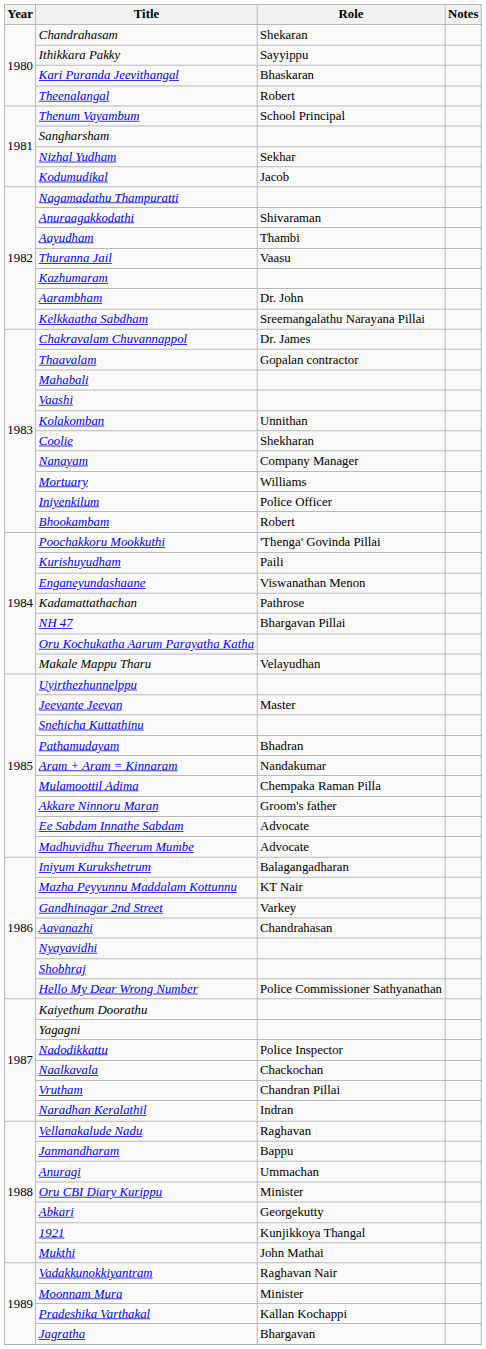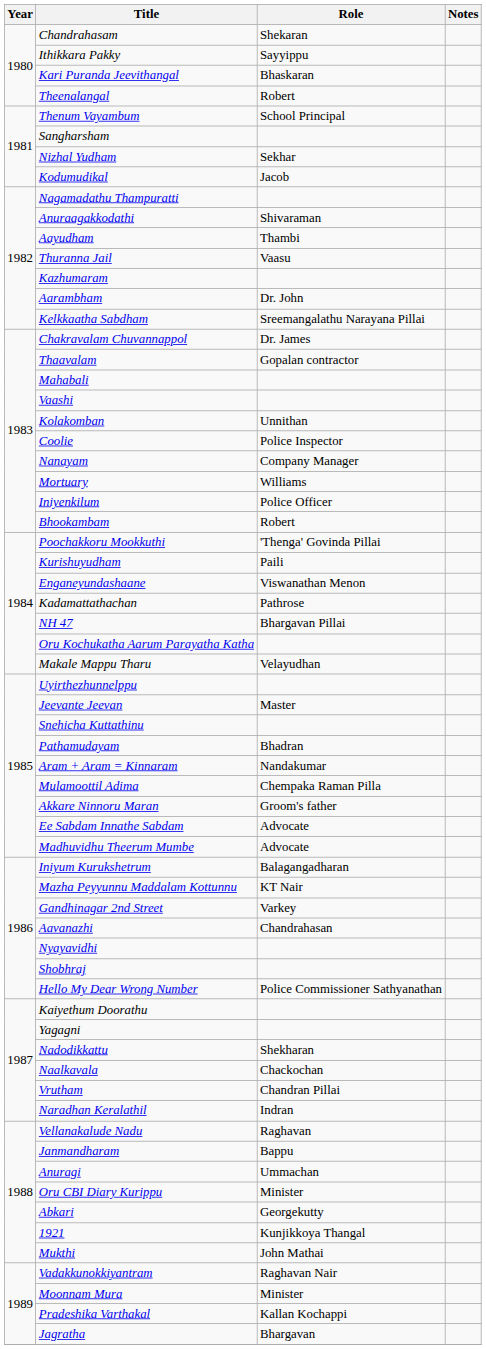Coolie | Role: Shekharan -> Police Inspector
Nadodikkattu | Role: Police Inspector -> Shekharan
